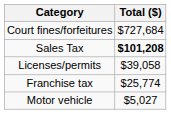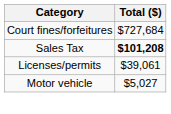Licenses/permits | Total ($): $39,058 -> $39,061
- row: Franchise tax | $25,774
